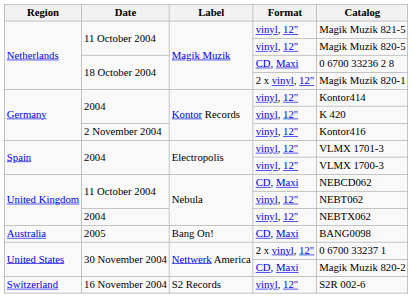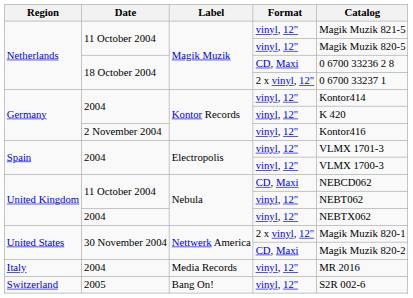Netherlands / 2 x vinyl, 12" | Catalog: Magik Muzik 820-1 -> 0 6700 33237 1
- row: Australia | 2005 | Bang On! | CD, Maxi | BANG0098
United States / 2 x vinyl, 12" | Catalog: 0 6700 33237 1 -> Magik Muzik 820-1
+ row: Italy | 2004 | Media Records | vinyl, 12" | MR 2016
Switzerland | Date: 16 November 2004 -> 2005
Switzerland | Label: S2 Records -> Bang On!
